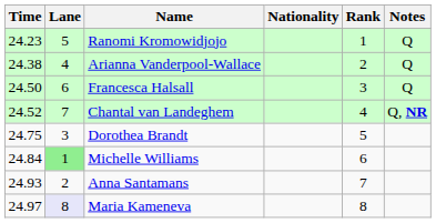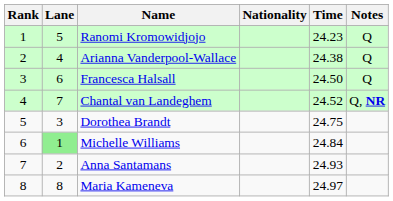columns swapped: Rank <-> Time
Maria Kameneva | Lane: lavender background -> no background
